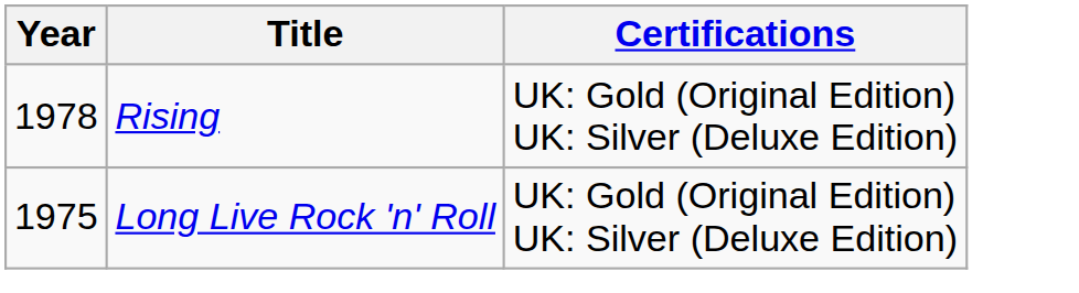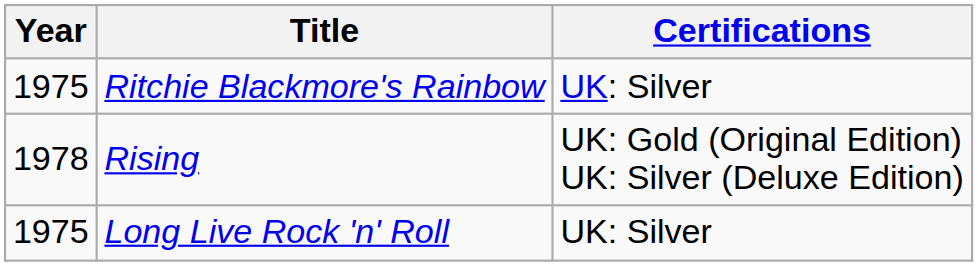+ row: 1975 | Ritchie Blackmore's Rainbow | UK: Silver
Long Live Rock 'n' Roll | Certifications: UK: Gold (Original Edition) UK: Silver (Deluxe Edition) -> UK: Silver
